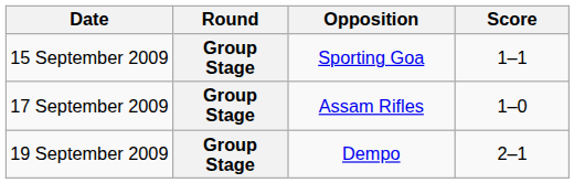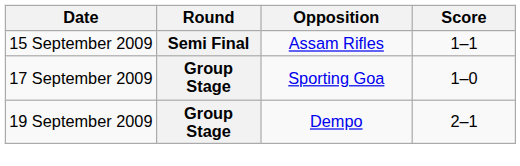15 September 2009 | Round: Group Stage -> Semi Final
15 September 2009 | Opposition: Sporting Goa -> Assam Rifles
17 September 2009 | Opposition: Assam Rifles -> Sporting Goa
